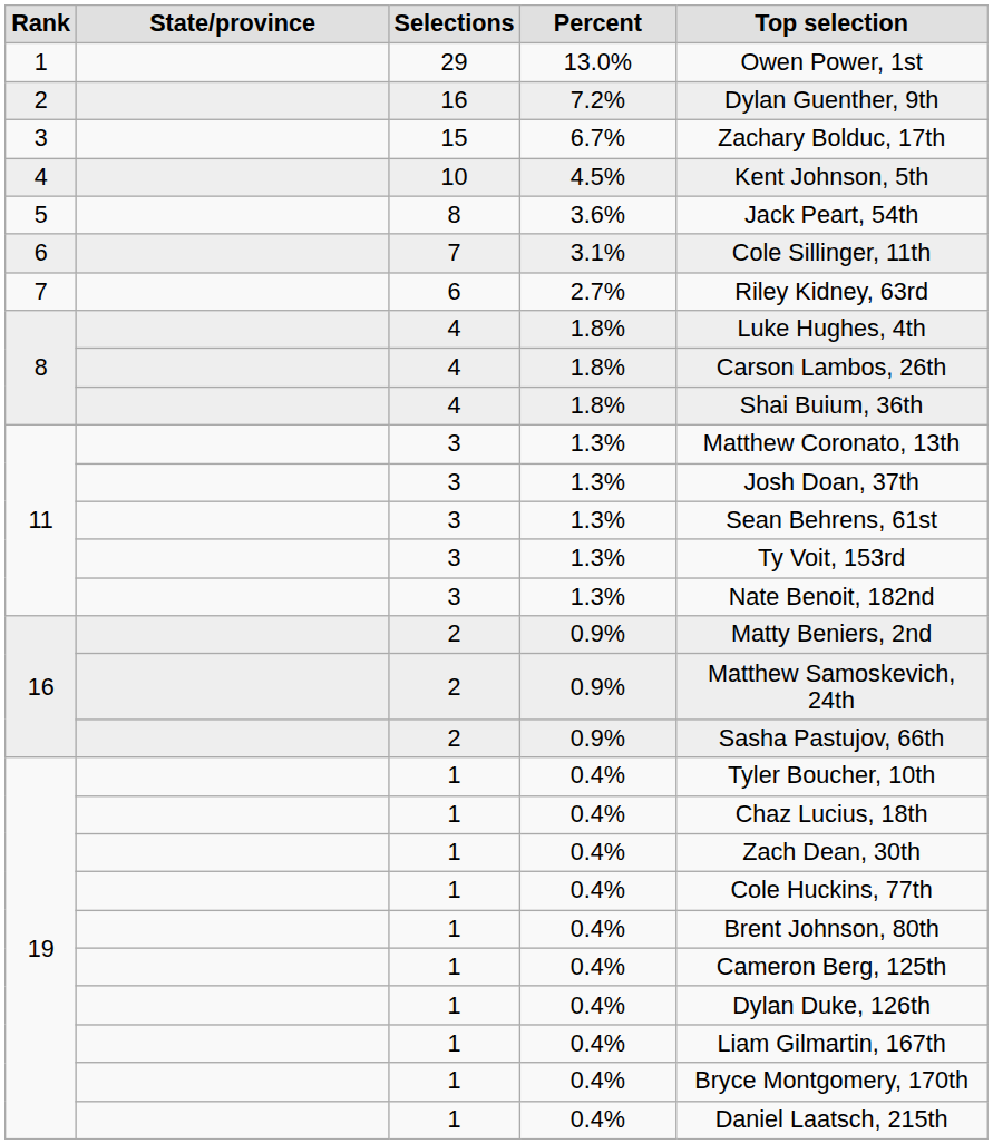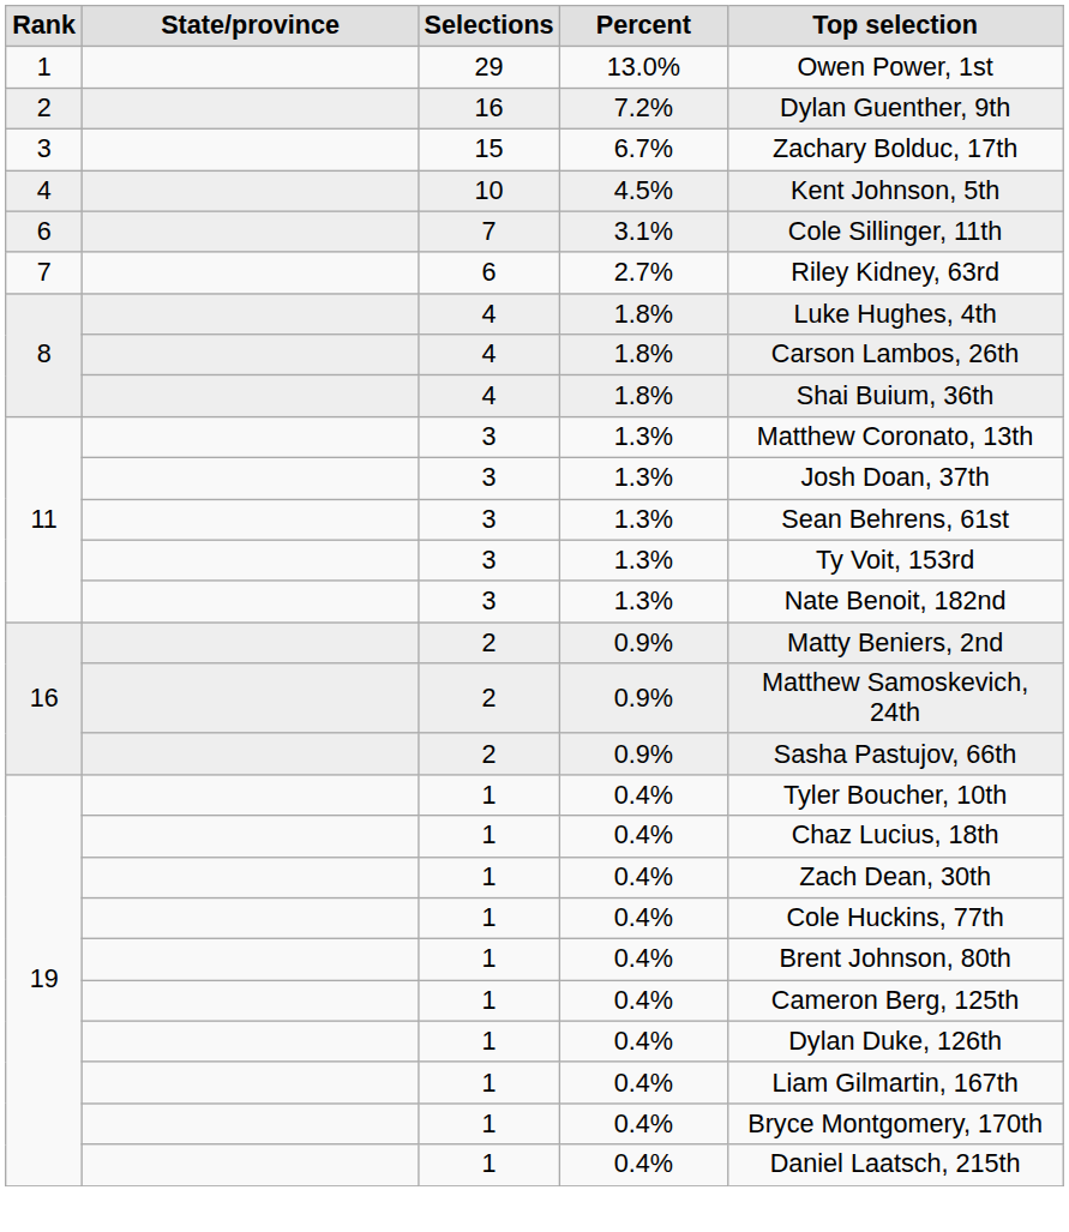- row: 5 | 8 | 3.6% | Jack Peart, 54th
